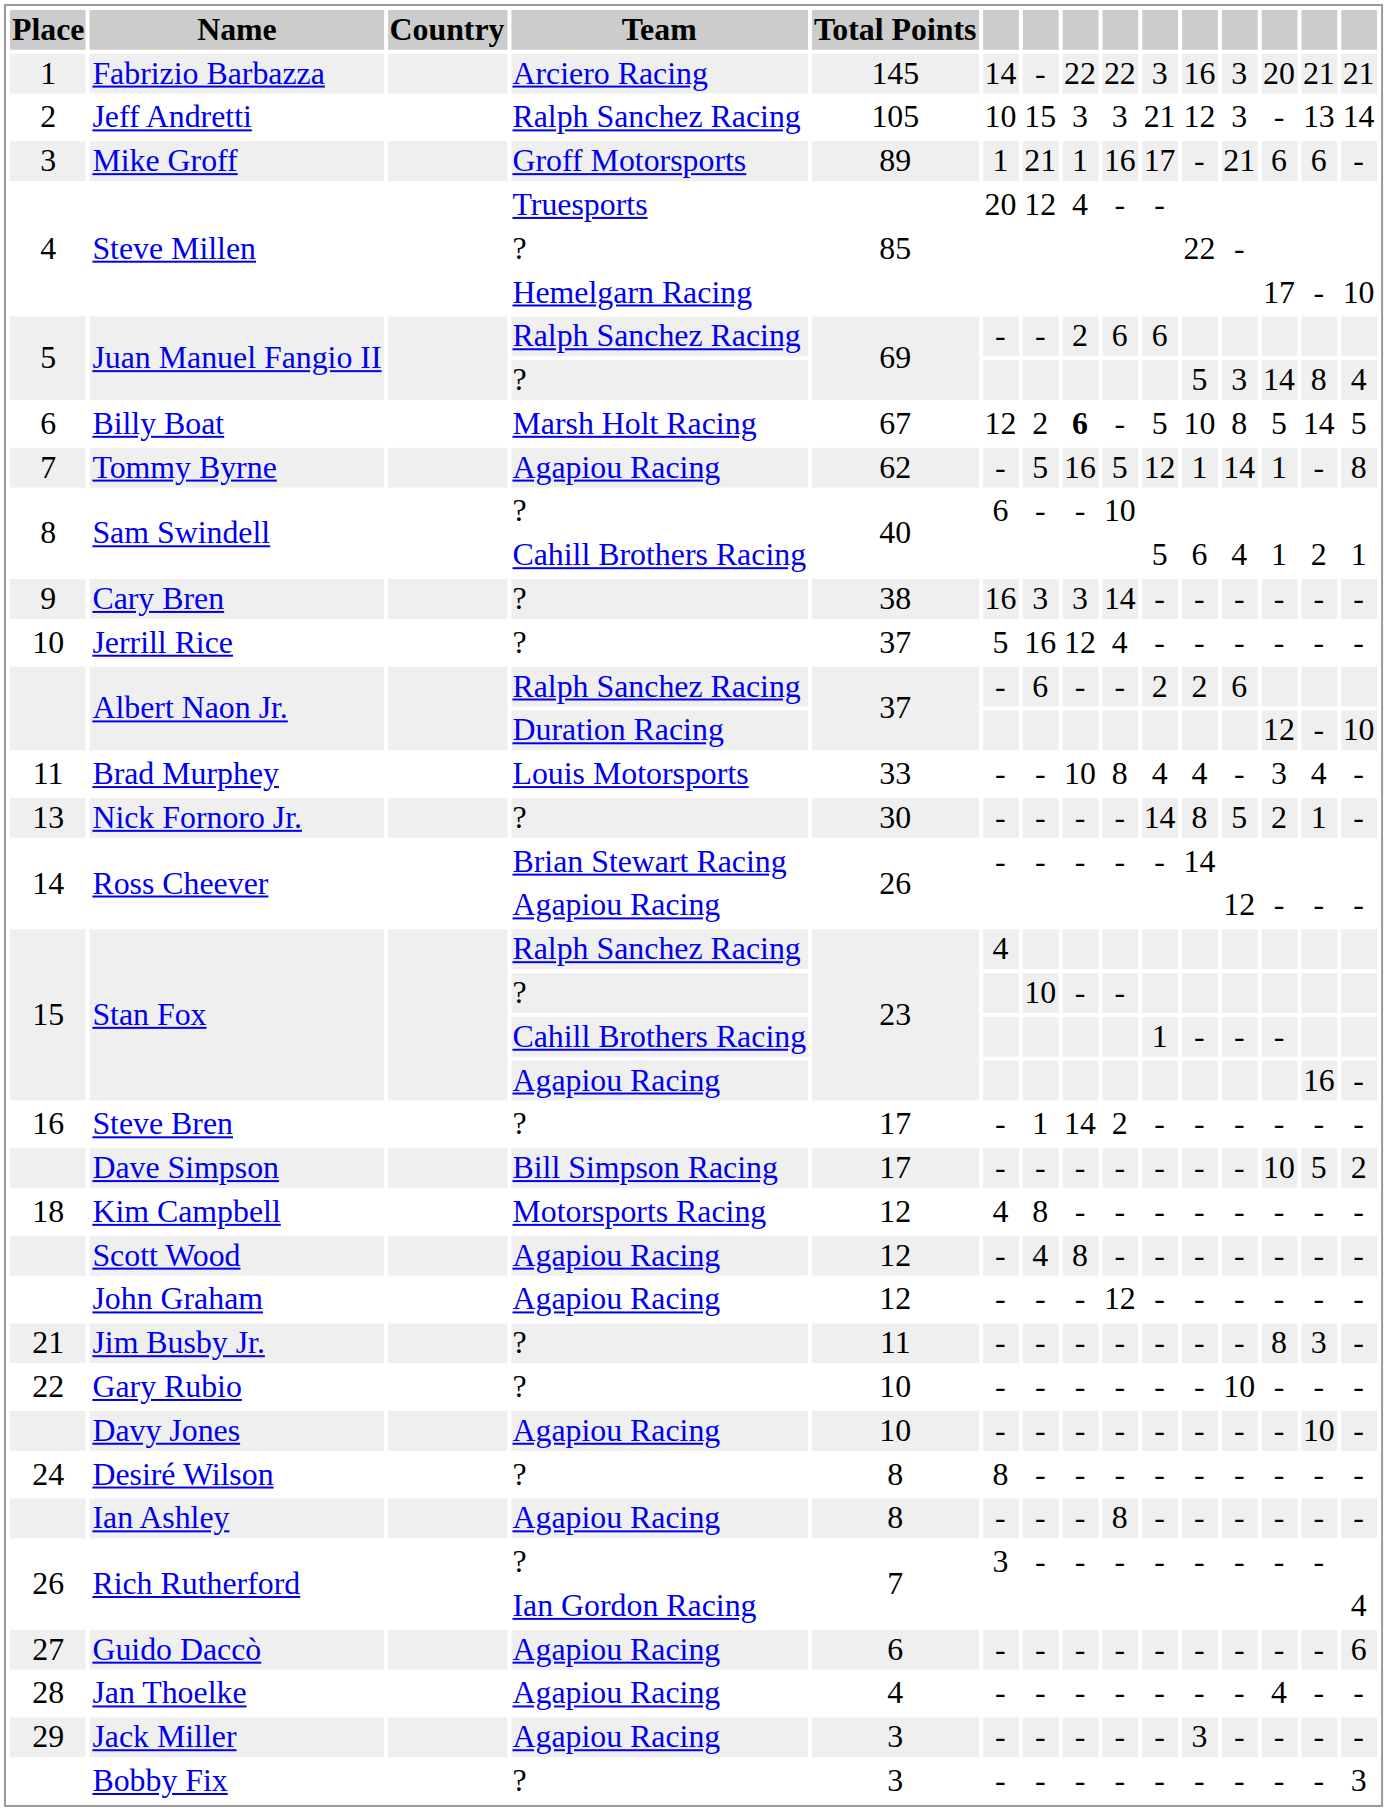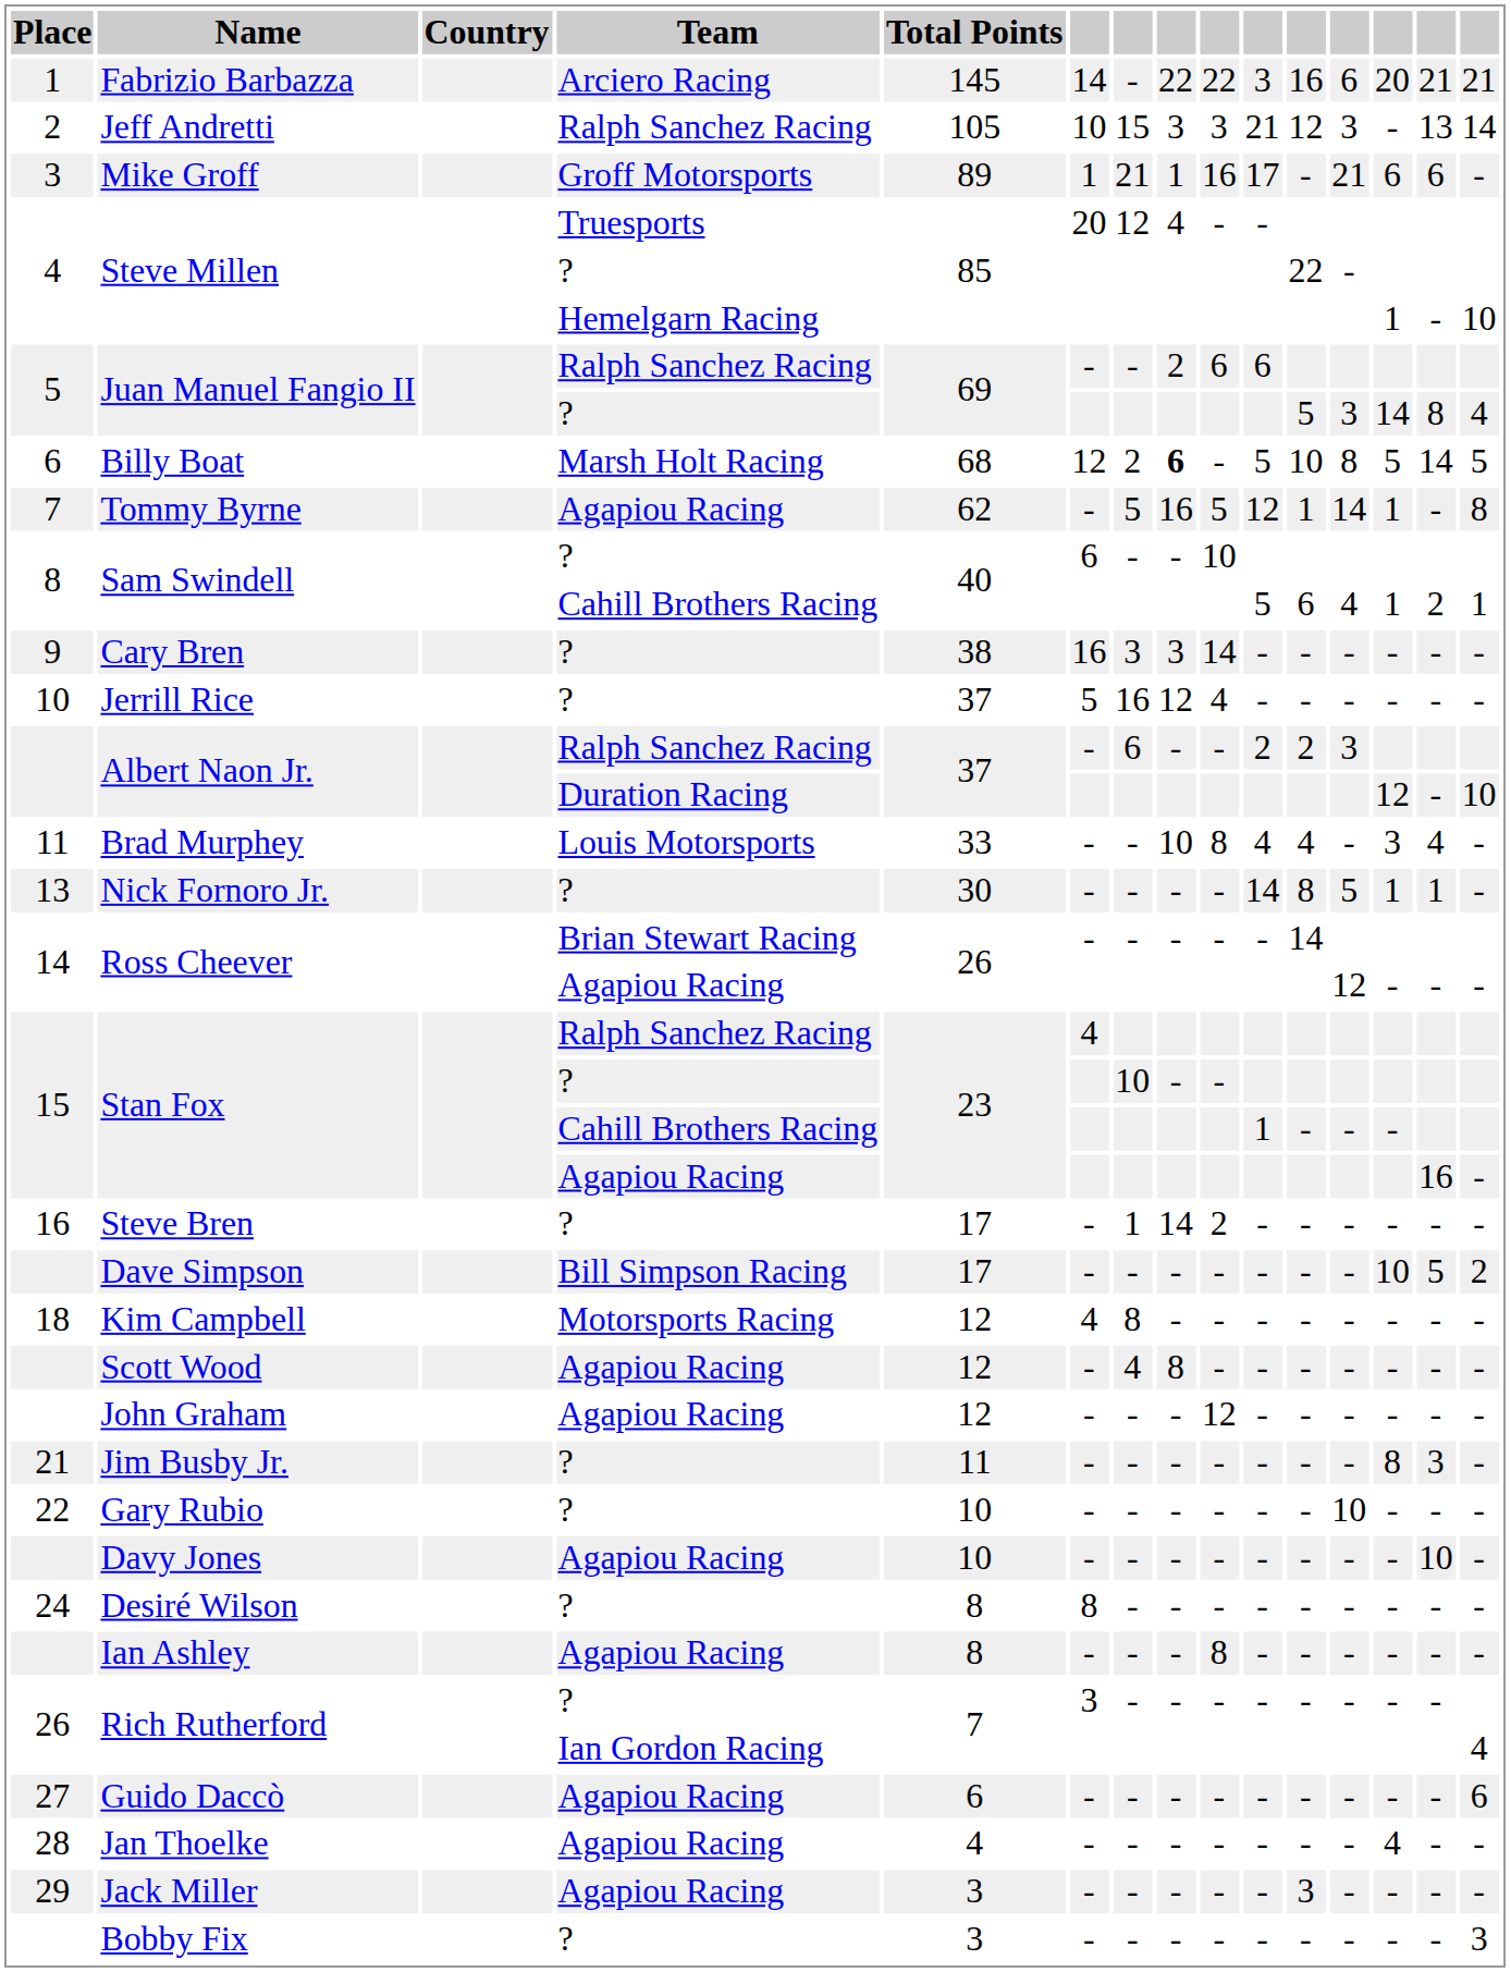Fabrizio Barbazza | column 12: 3 -> 6
Steve Millen / Hemelgarn Racing | column 13: 17 -> 1
Billy Boat | Total Points: 67 -> 68
Albert Naon Jr. / Ralph Sanchez Racing | column 12: 6 -> 3
Nick Fornoro Jr. | column 13: 2 -> 1
